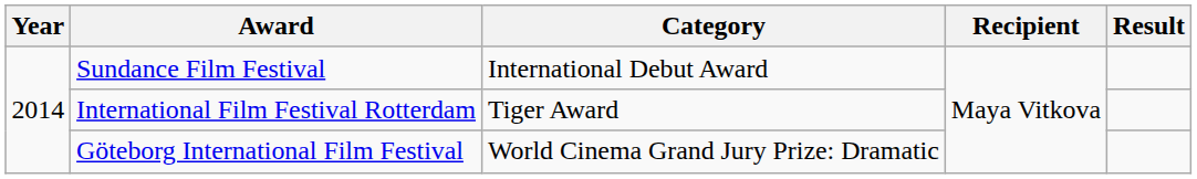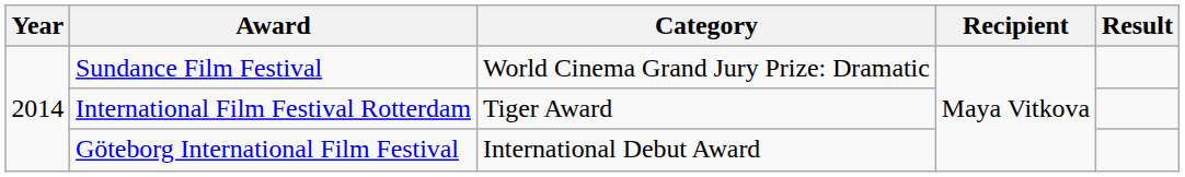Sundance Film Festival | Category: International Debut Award -> World Cinema Grand Jury Prize: Dramatic
Göteborg International Film Festival | Category: World Cinema Grand Jury Prize: Dramatic -> International Debut Award
